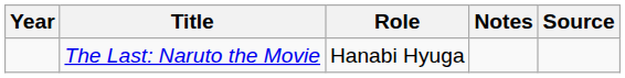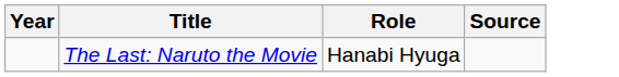- column: Notes
